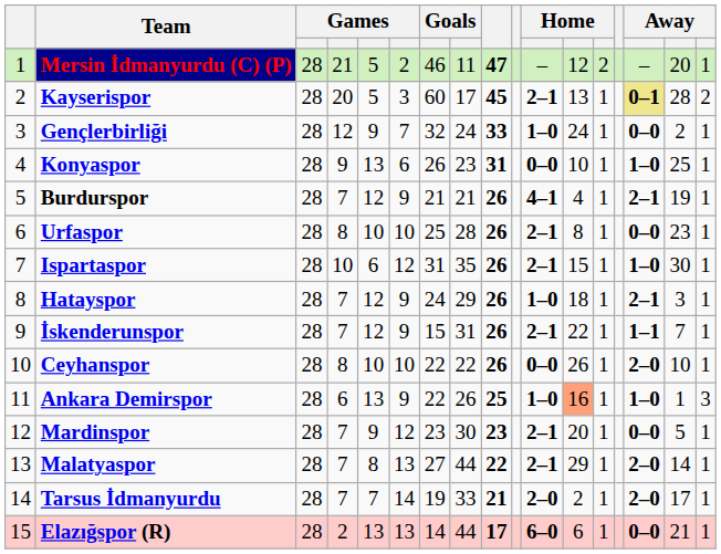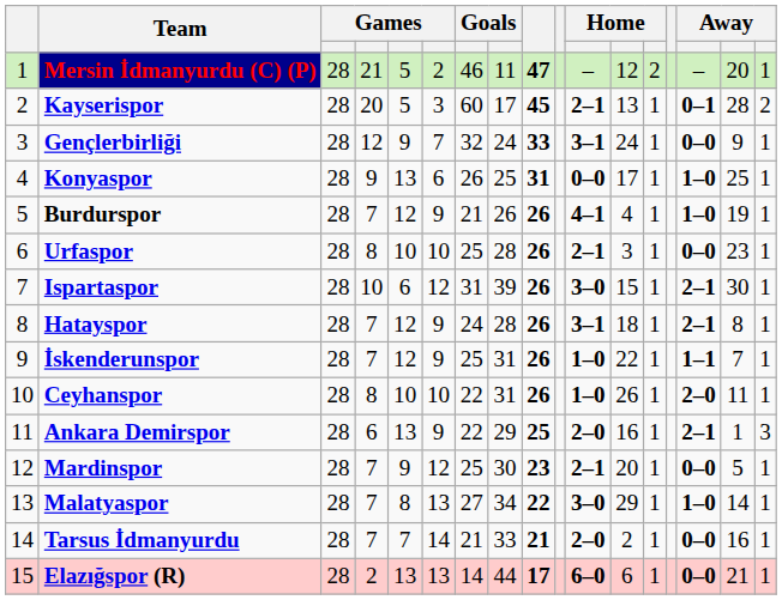Kayserispor | column 15: khaki background -> no background
Gençlerbirliği | column 11: 1–0 -> 3–1
Gençlerbirliği | column 16: 2 -> 9
Konyaspor | column 8: 23 -> 25
Konyaspor | column 12: 10 -> 17
Burdurspor | column 8: 21 -> 26
Burdurspor | column 15: 2–1 -> 1–0
Urfaspor | column 12: 8 -> 3
Ispartaspor | column 8: 35 -> 39
Ispartaspor | column 11: 2–1 -> 3–0
Ispartaspor | column 15: 1–0 -> 2–1
Hatayspor | column 8: 29 -> 28
Hatayspor | column 11: 1–0 -> 3–1
Hatayspor | column 16: 3 -> 8
İskenderunspor | column 7: 15 -> 25
İskenderunspor | column 11: 2–1 -> 1–0
Ceyhanspor | column 8: 22 -> 31
Ceyhanspor | column 11: 0–0 -> 1–0
Ceyhanspor | column 16: 10 -> 11
Ankara Demirspor | column 8: 26 -> 29
Ankara Demirspor | column 11: 1–0 -> 2–0
Ankara Demirspor | column 12: lightsalmon background -> no background
Ankara Demirspor | column 15: 1–0 -> 2–1
Mardinspor | column 7: 23 -> 25
Malatyaspor | column 8: 44 -> 34
Malatyaspor | column 11: 2–1 -> 3–0
Malatyaspor | column 15: 2–0 -> 1–0
Tarsus İdmanyurdu | column 7: 19 -> 21
Tarsus İdmanyurdu | column 15: 2–0 -> 0–0
Tarsus İdmanyurdu | column 16: 17 -> 16
